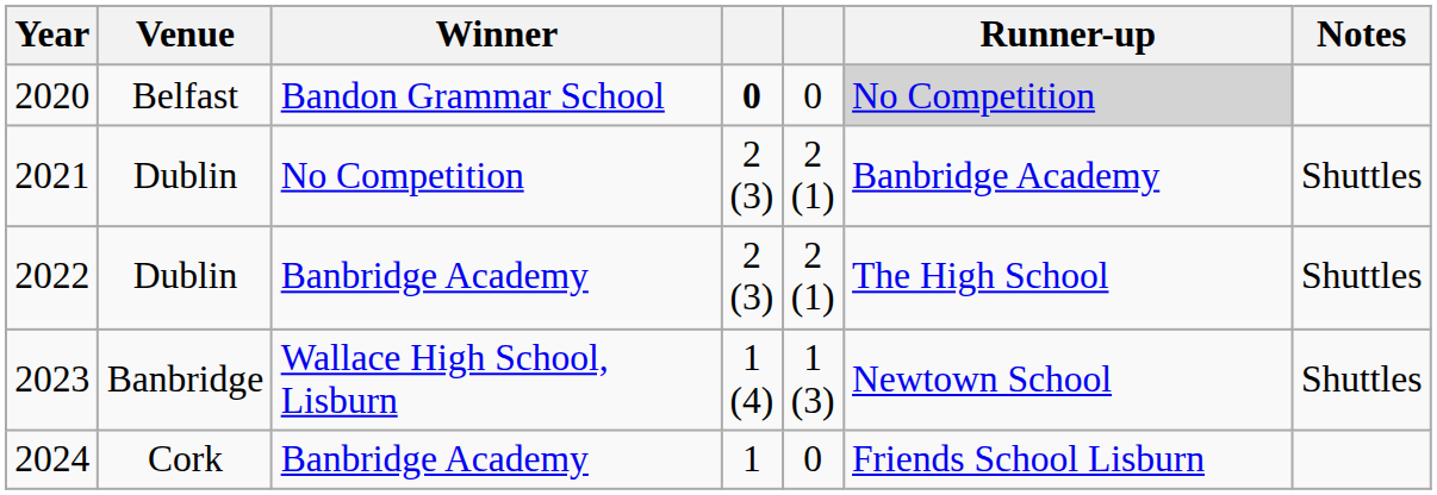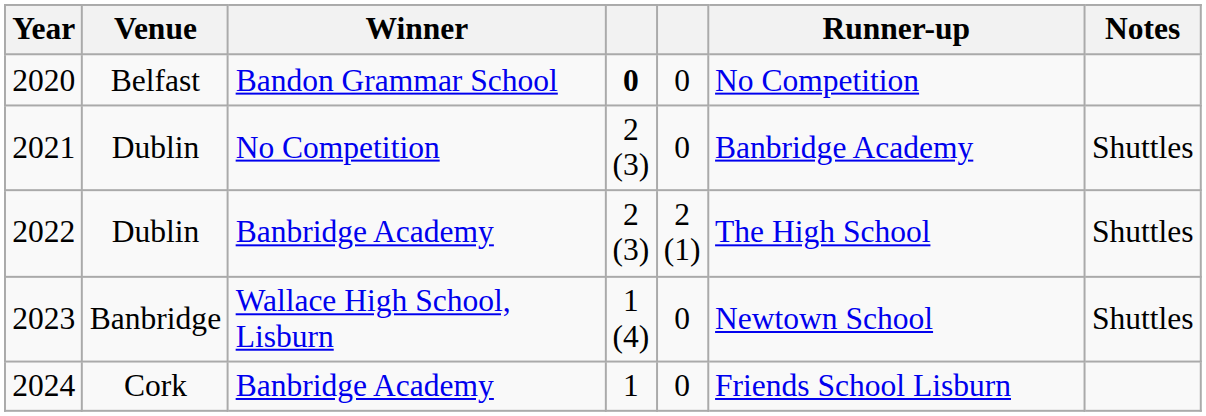2020 | Runner-up: lightgrey background -> no background
2021 | column 5: 2 (1) -> 0
2023 | column 5: 1 (3) -> 0
